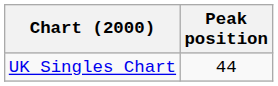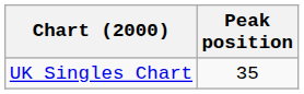UK Singles Chart | Peak position: 44 -> 35
